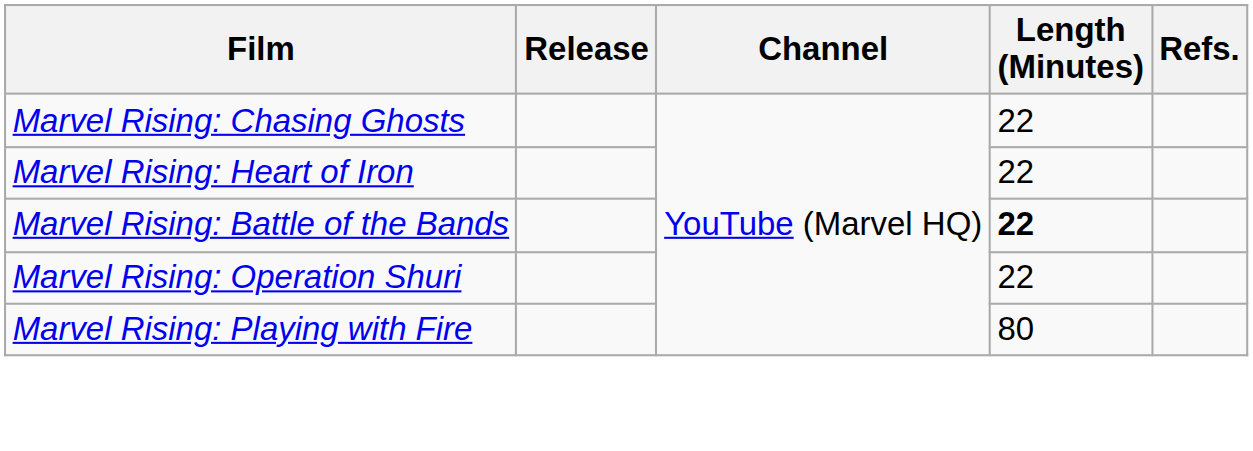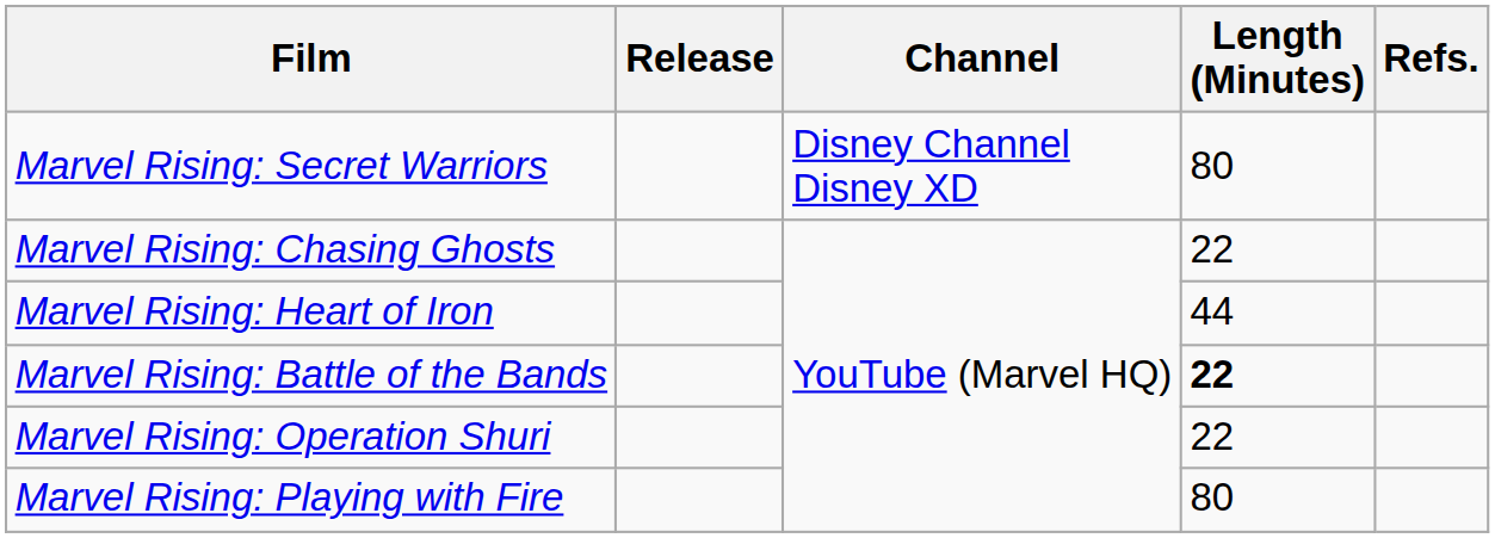+ row: Marvel Rising: Secret Warriors | Disney Channel Disney XD | 80
Marvel Rising: Heart of Iron | Length (Minutes): 22 -> 44
